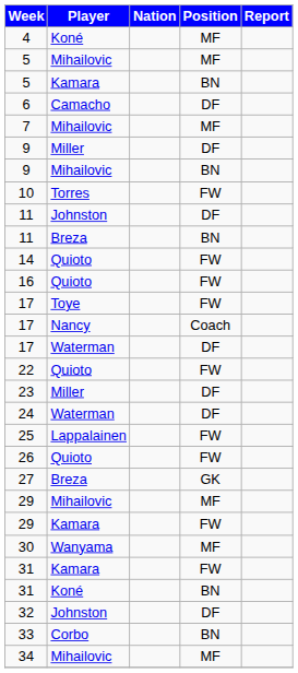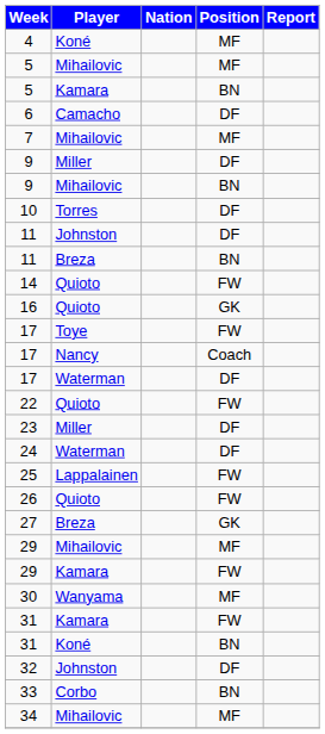10 | Position: FW -> DF
16 | Position: FW -> GK
